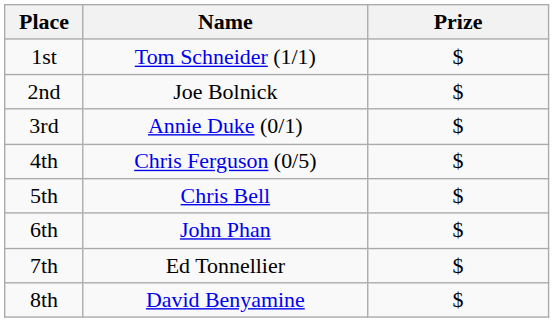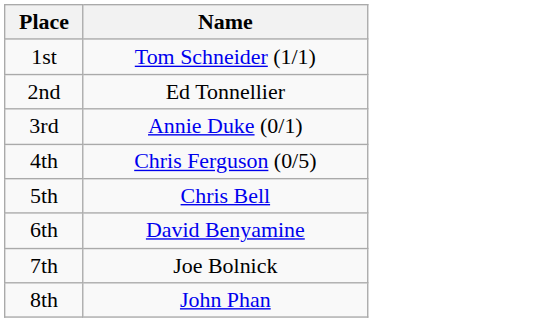- column: Prize | $ | $ | $ | $ | $ | $ | $ | $
2nd | Name: Joe Bolnick -> Ed Tonnellier
6th | Name: John Phan -> David Benyamine
7th | Name: Ed Tonnellier -> Joe Bolnick
8th | Name: David Benyamine -> John Phan
